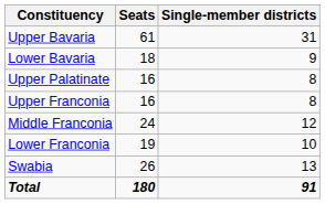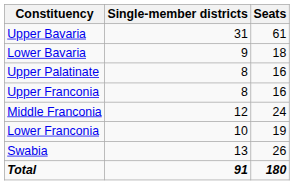columns swapped: Seats <-> Single-member districts
